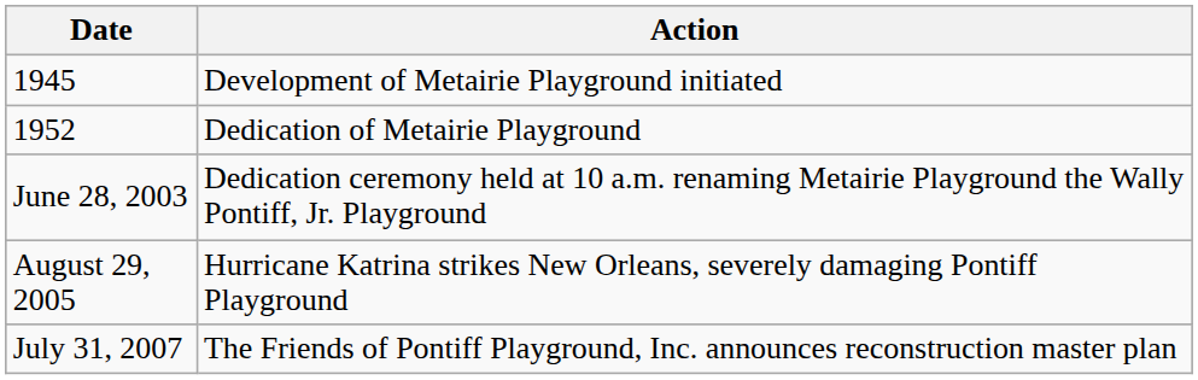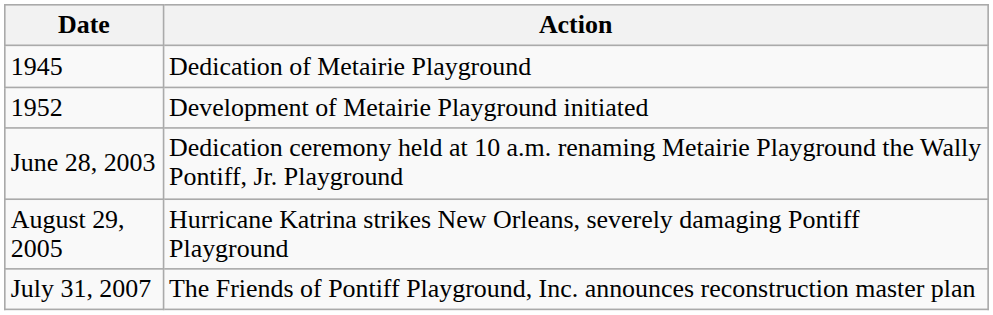1945 | Action: Development of Metairie Playground initiated -> Dedication of Metairie Playground
1952 | Action: Dedication of Metairie Playground -> Development of Metairie Playground initiated
